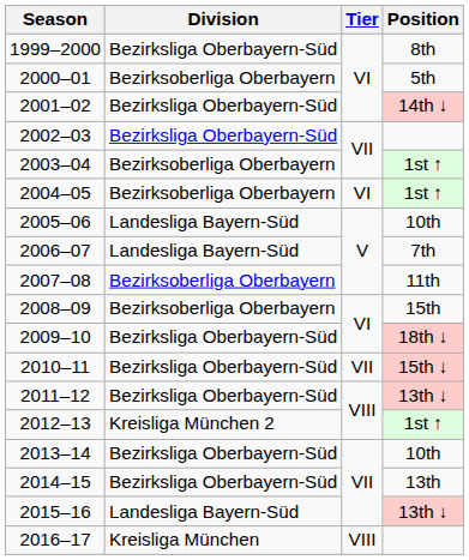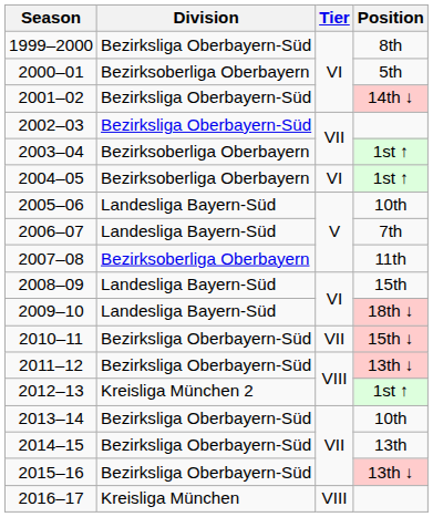2008–09 | Division: Bezirksoberliga Oberbayern -> Landesliga Bayern-Süd
2009–10 | Division: Bezirksliga Oberbayern-Süd -> Landesliga Bayern-Süd
2015–16 | Division: Landesliga Bayern-Süd -> Bezirksliga Oberbayern-Süd
